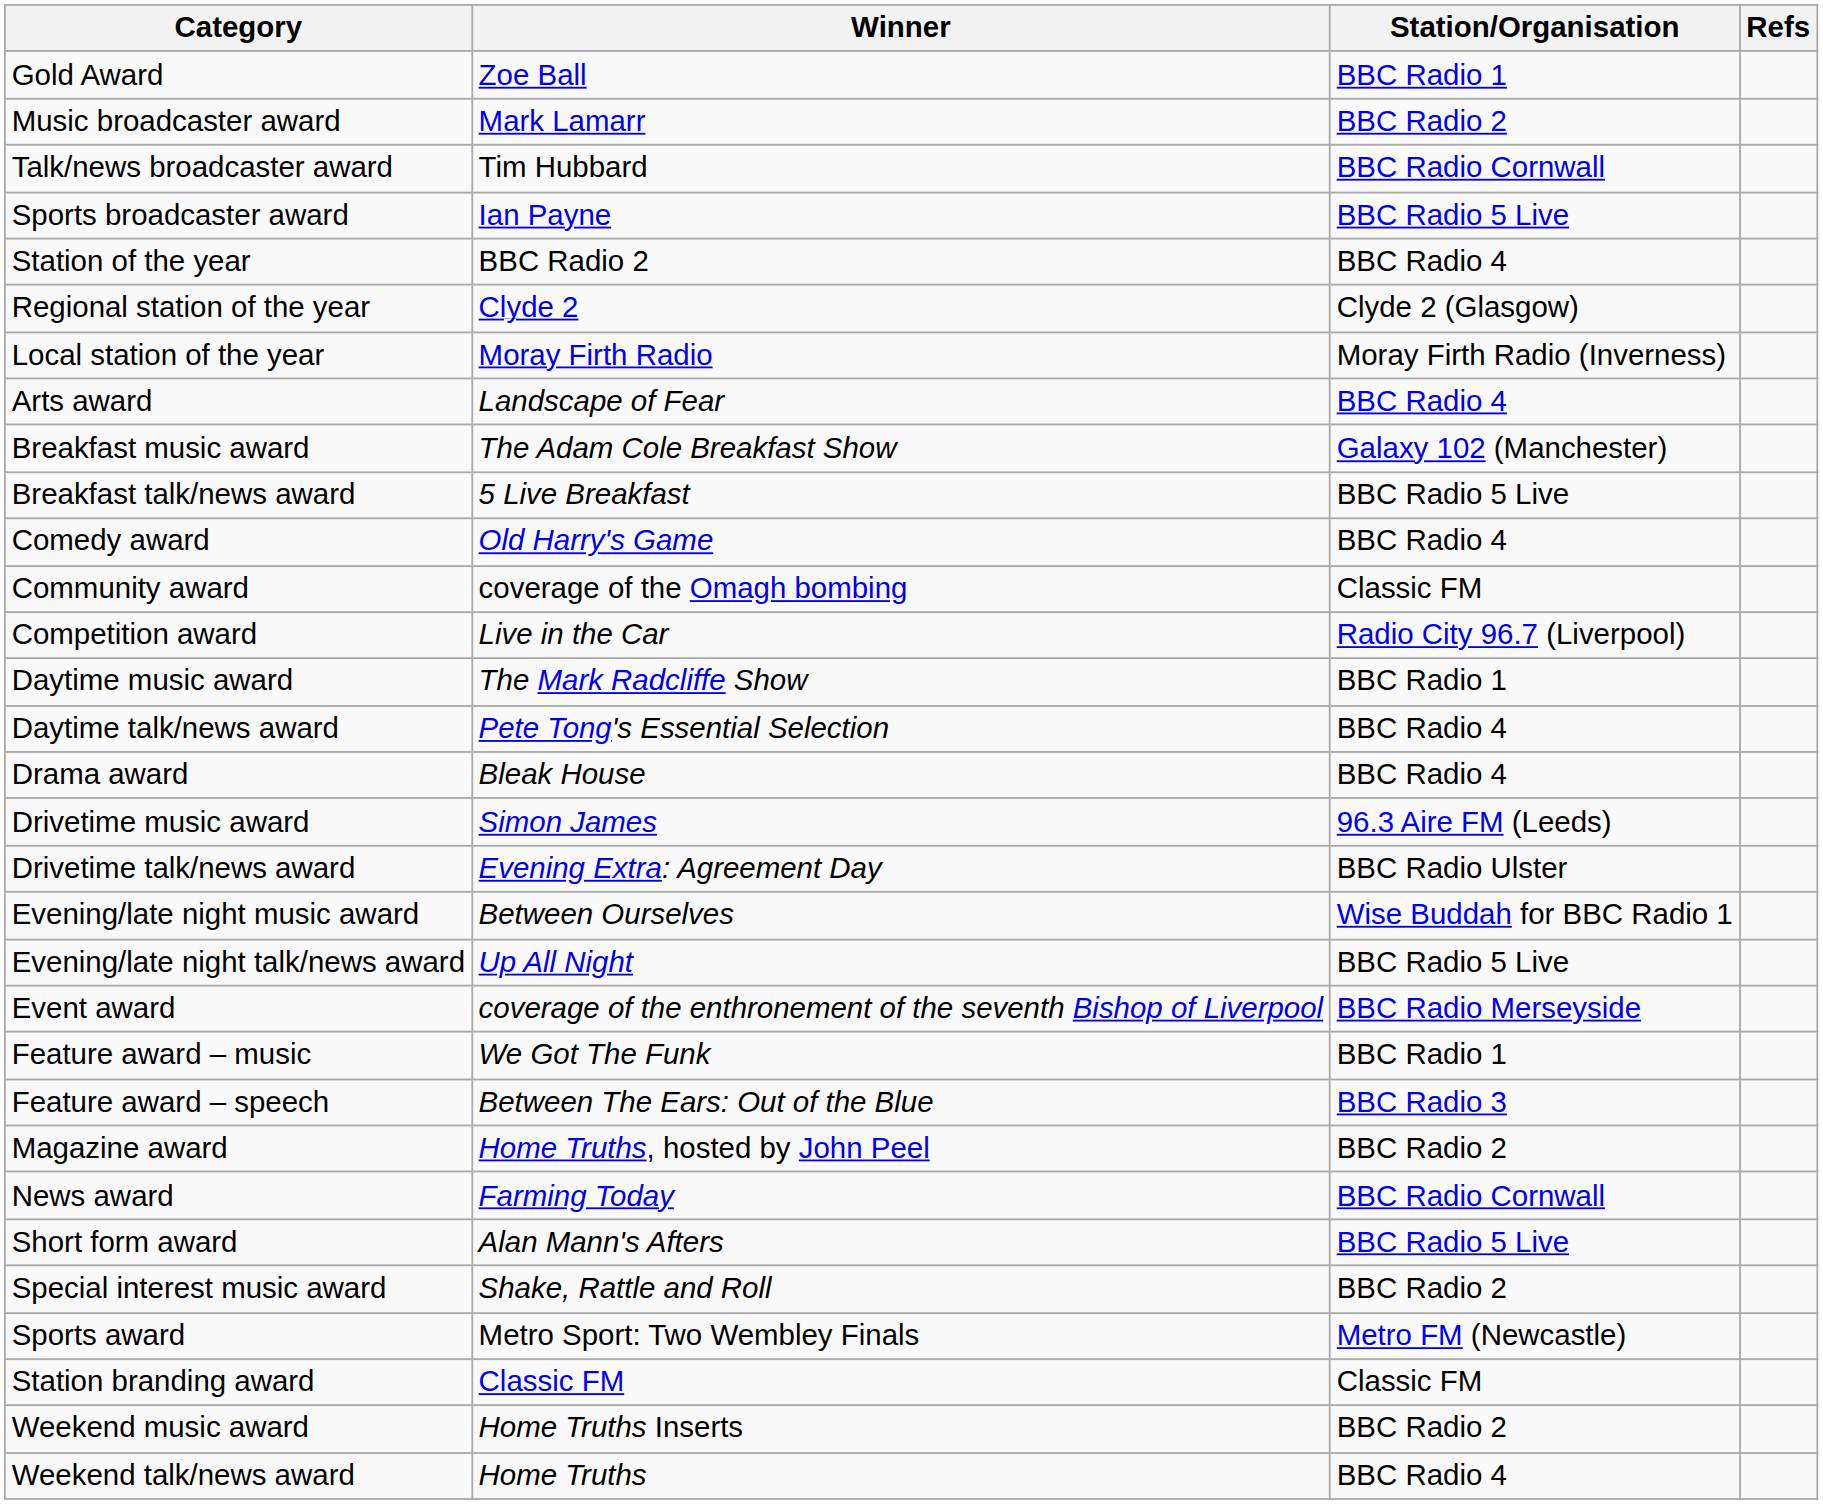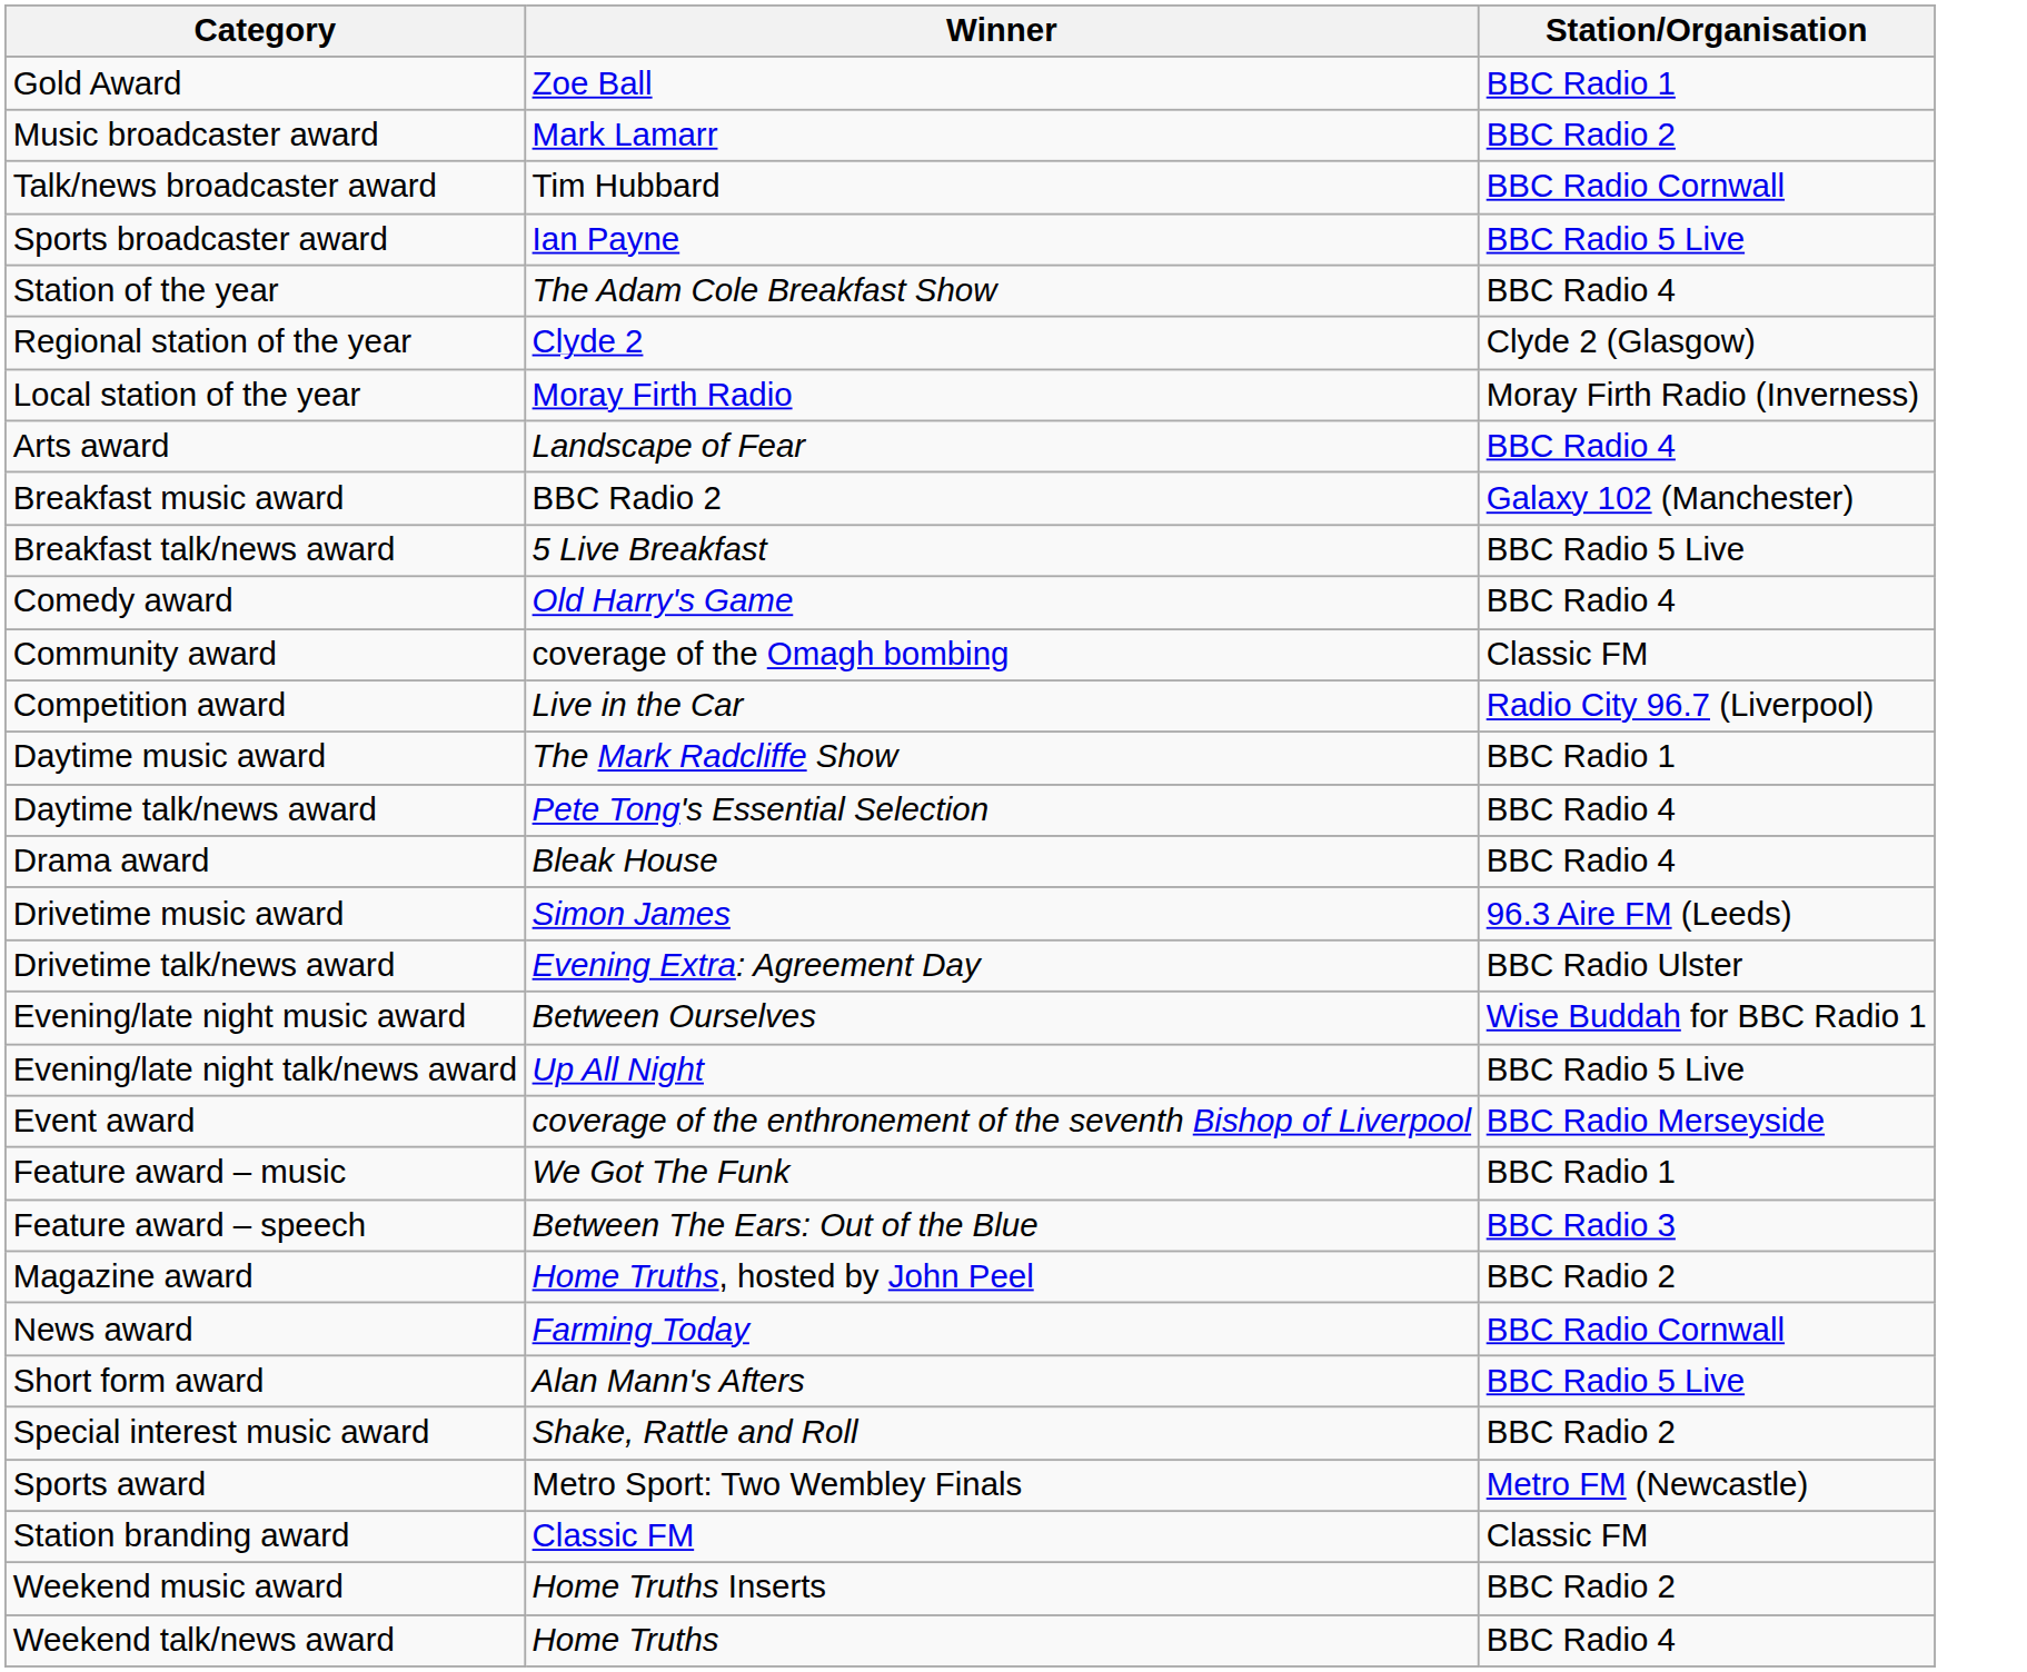- column: Refs
Station of the year | Winner: BBC Radio 2 -> The Adam Cole Breakfast Show
Breakfast music award | Winner: The Adam Cole Breakfast Show -> BBC Radio 2
